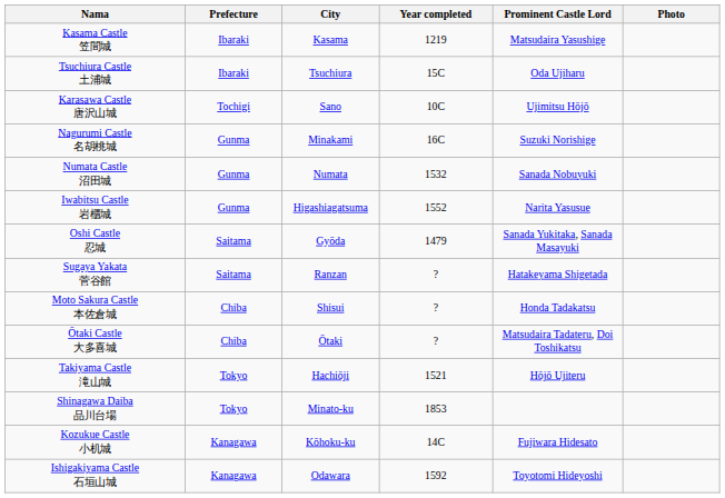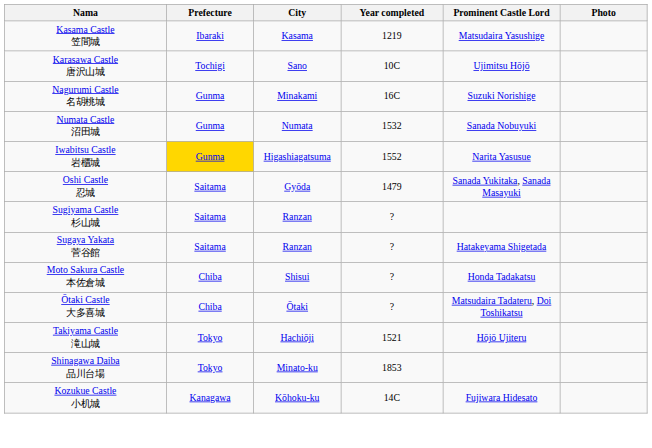- row: Tsuchiura Castle 土浦城 | Ibaraki | Tsuchiura | 15C | Oda Ujiharu
Iwabitsu Castle 岩櫃城 | Prefecture: no background -> gold background
+ row: Sugiyama Castle 杉山城 | Saitama | Ranzan | ?
- row: Ishigakiyama Castle 石垣山城 | Kanagawa | Odawara | 1592 | Toyotomi Hideyoshi
